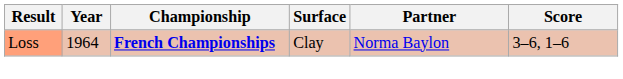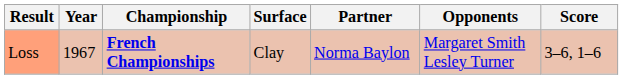+ column: Opponents | Margaret Smith Lesley Turner
Loss | Year: 1964 -> 1967
